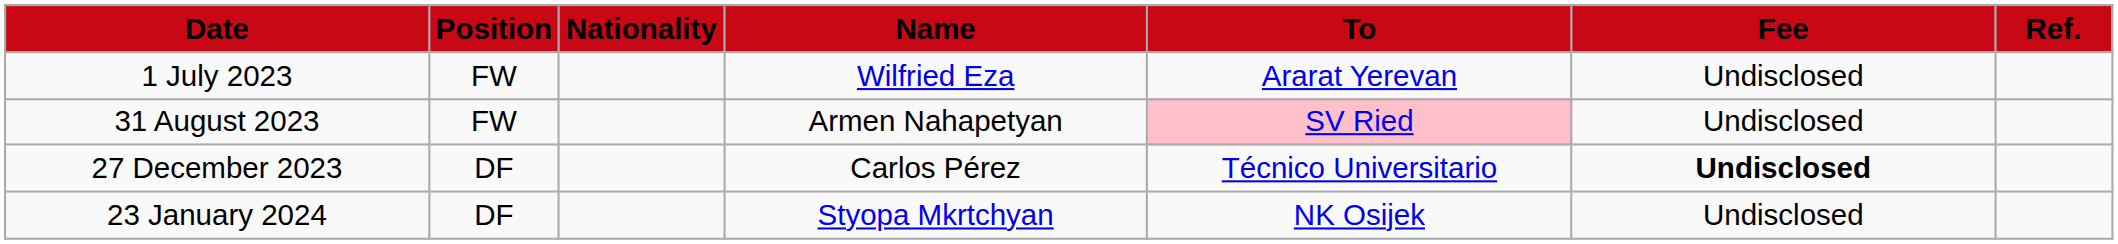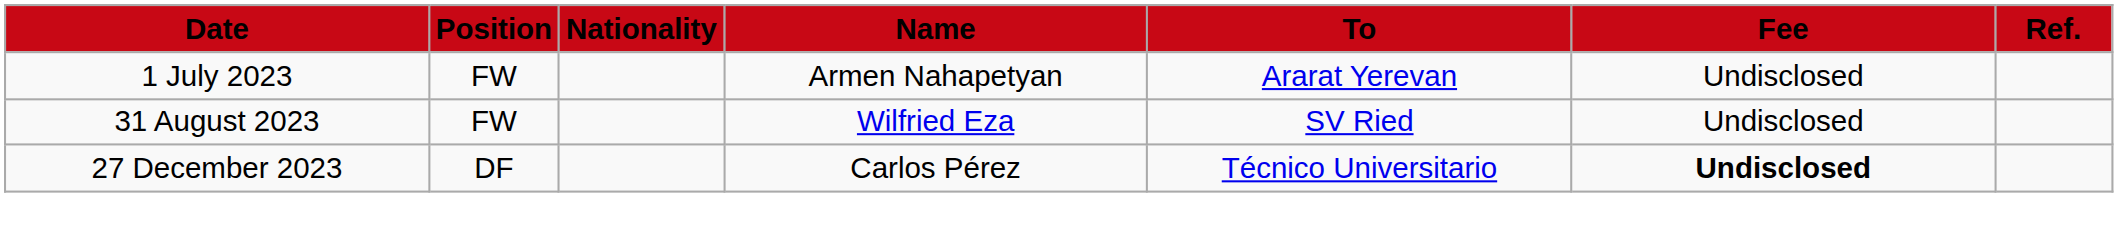1 July 2023 | Name: Wilfried Eza -> Armen Nahapetyan
31 August 2023 | Name: Armen Nahapetyan -> Wilfried Eza
31 August 2023 | To: pink background -> no background
- row: 23 January 2024 | DF | Styopa Mkrtchyan | NK Osijek | Undisclosed
